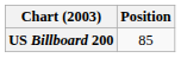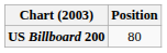US Billboard 200 | Position: 85 -> 80
